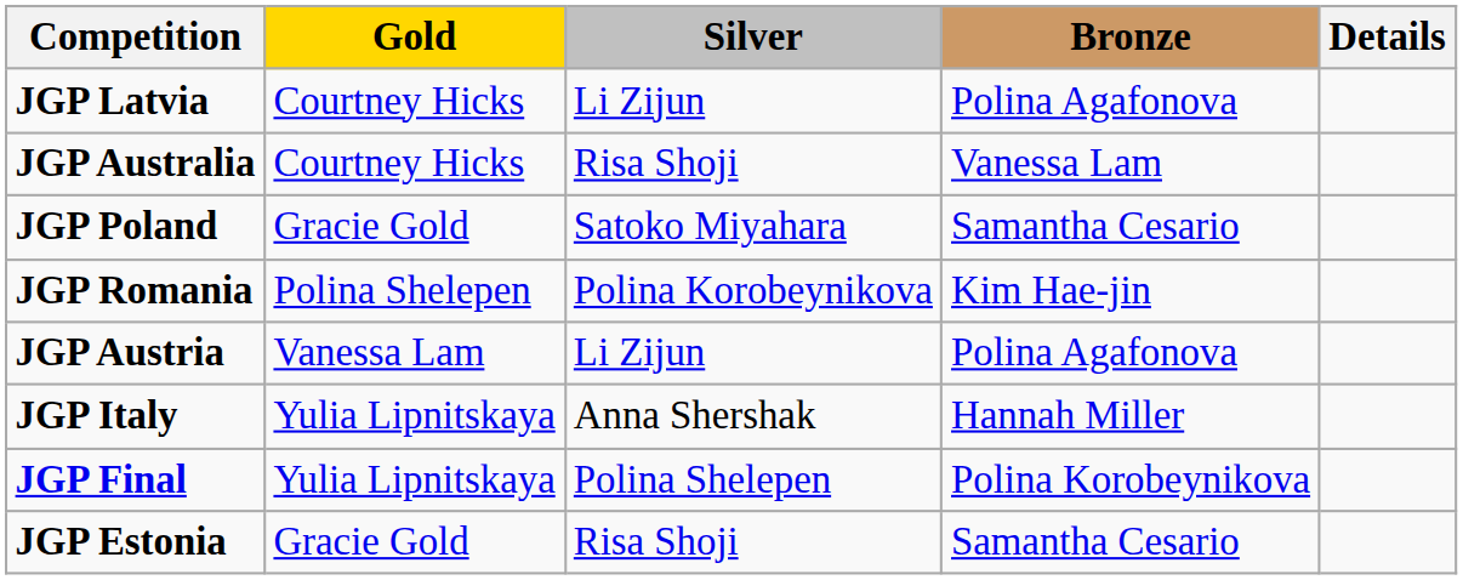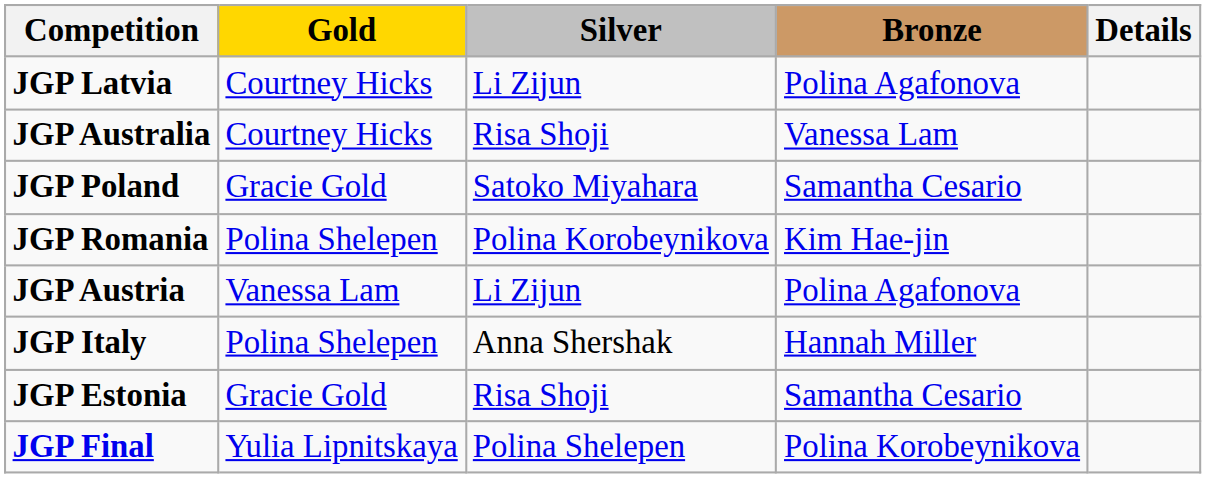JGP Italy | Gold: Yulia Lipnitskaya -> Polina Shelepen
rows swapped: JGP Estonia <-> JGP Final
